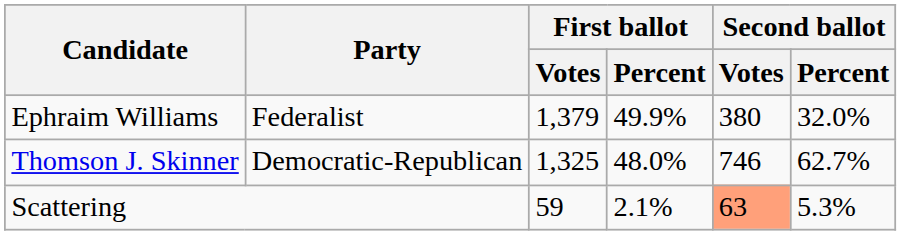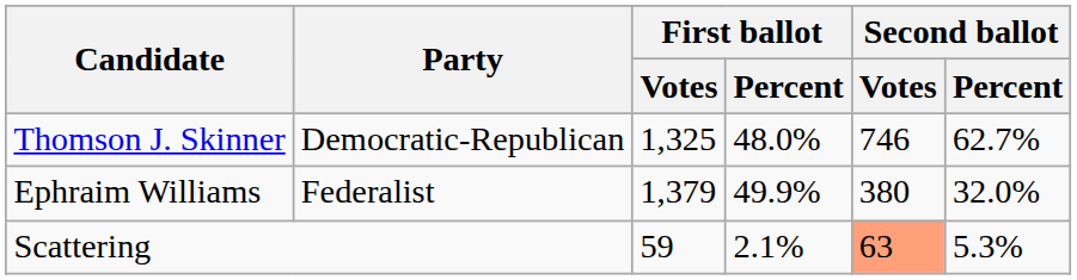rows swapped: Thomson J. Skinner <-> Ephraim Williams
